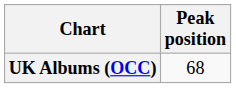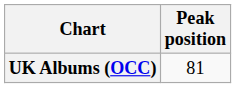UK Albums (OCC) | Peak position: 68 -> 81
